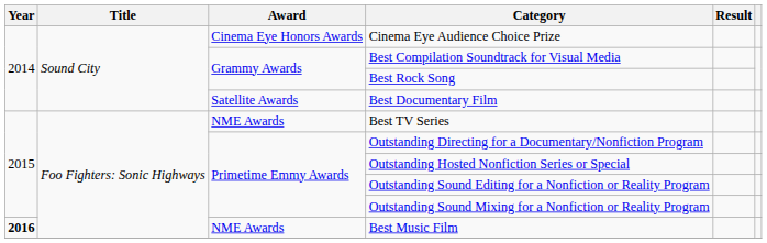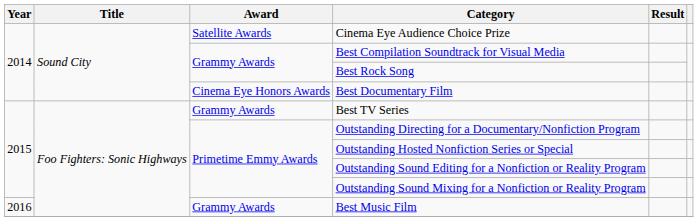Cinema Eye Audience Choice Prize | Award: Cinema Eye Honors Awards -> Satellite Awards
Best Documentary Film | Award: Satellite Awards -> Cinema Eye Honors Awards
Best TV Series | Award: NME Awards -> Grammy Awards
Best Music Film | Year: bold -> normal
Best Music Film | Award: NME Awards -> Grammy Awards
